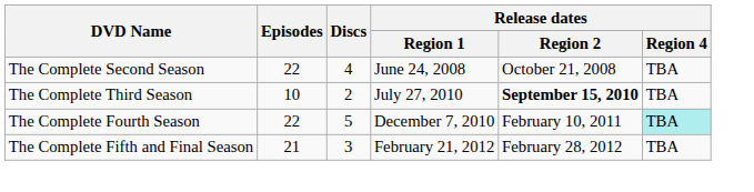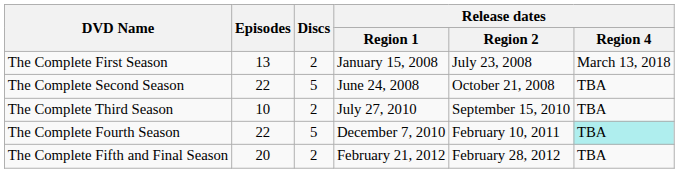+ row: The Complete First Season | 13 | 2 | January 15, 2008 | July 23, 2008 | March 13, 2018
The Complete Second Season | Discs: 4 -> 5
The Complete Third Season | Release dates / Region 2: bold -> normal
The Complete Fifth and Final Season | Episodes: 21 -> 20
The Complete Fifth and Final Season | Discs: 3 -> 2
